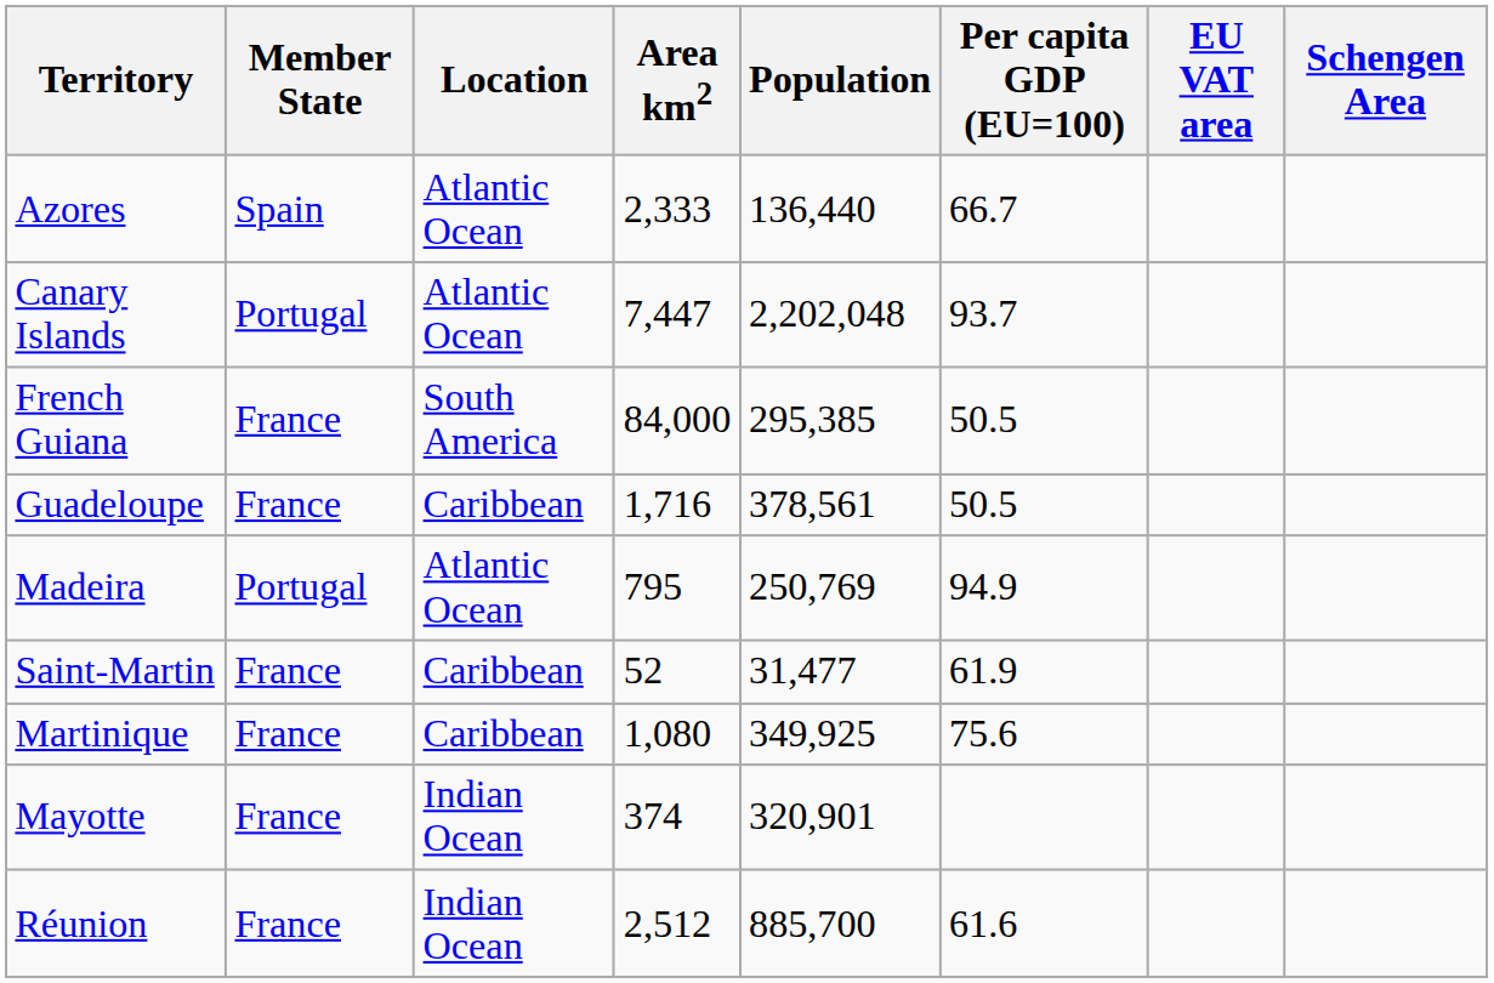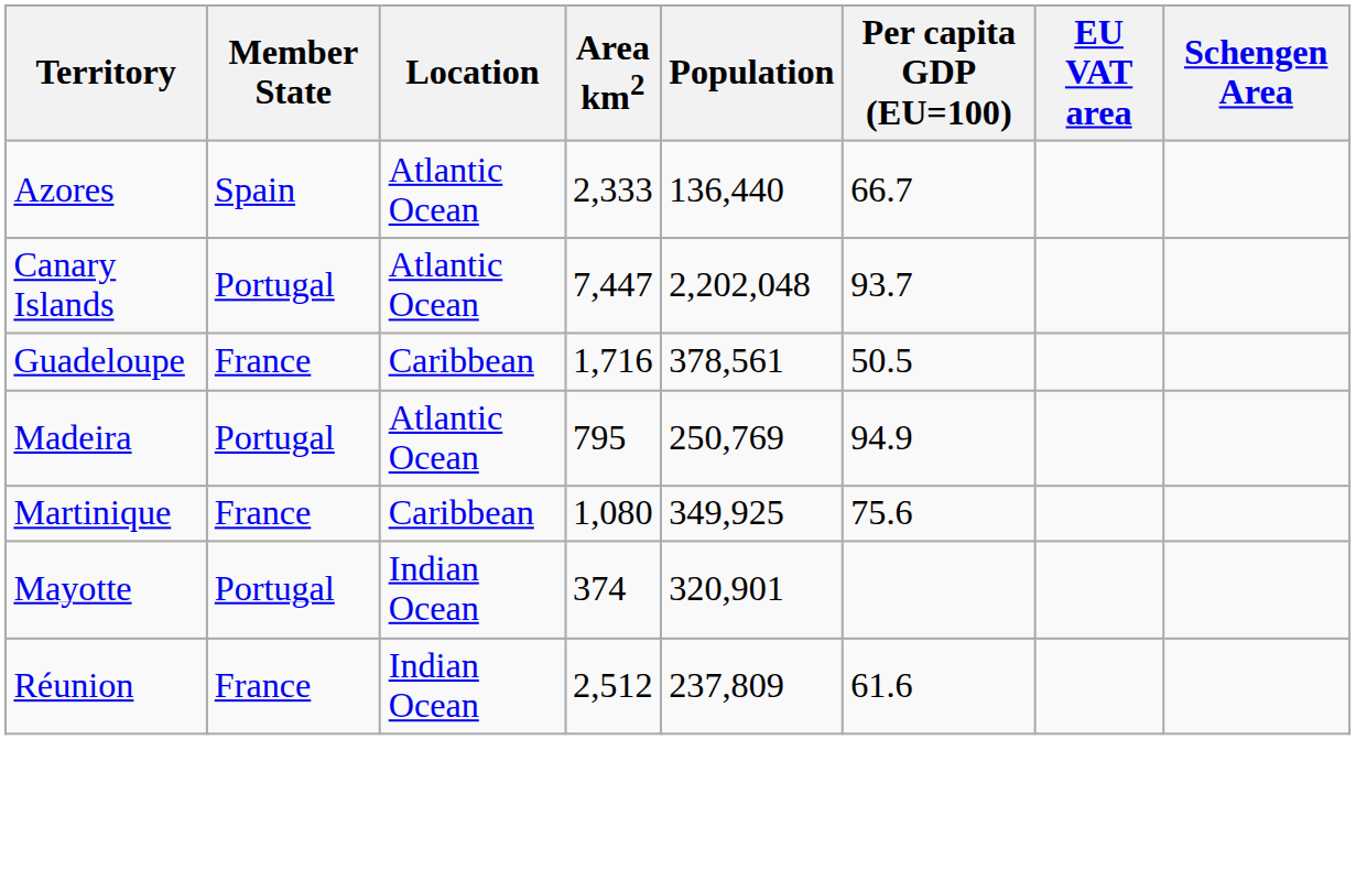- row: French Guiana | France | South America | 84,000 | 295,385 | 50.5
- row: Saint-Martin | France | Caribbean | 52 | 31,477 | 61.9
Mayotte | Member State: France -> Portugal
Réunion | Population: 885,700 -> 237,809
